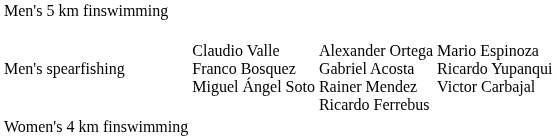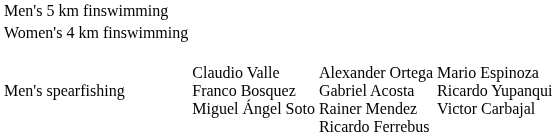rows swapped: Women's 4 km finswimming <-> Men's spearfishing
